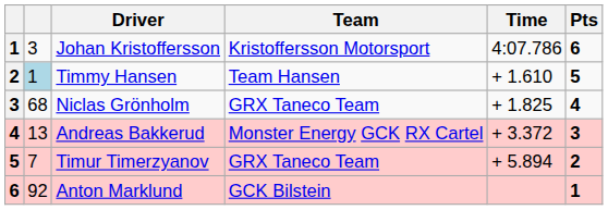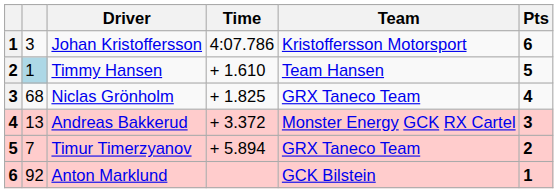columns swapped: Team <-> Time
